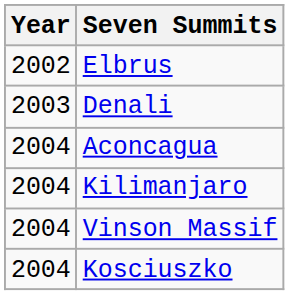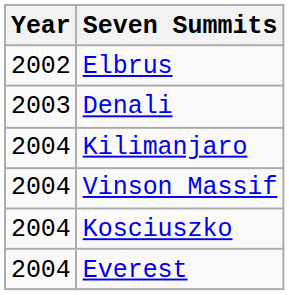- row: 2004 | Aconcagua
+ row: 2004 | Everest
